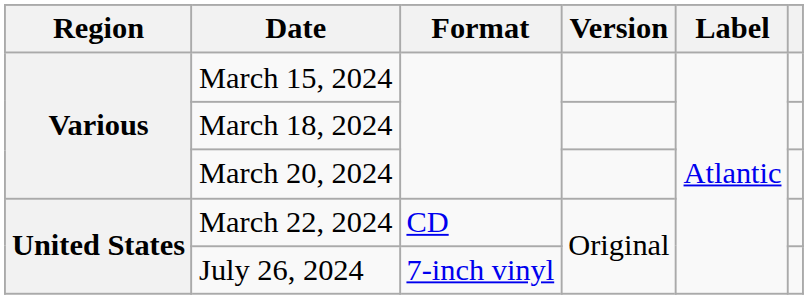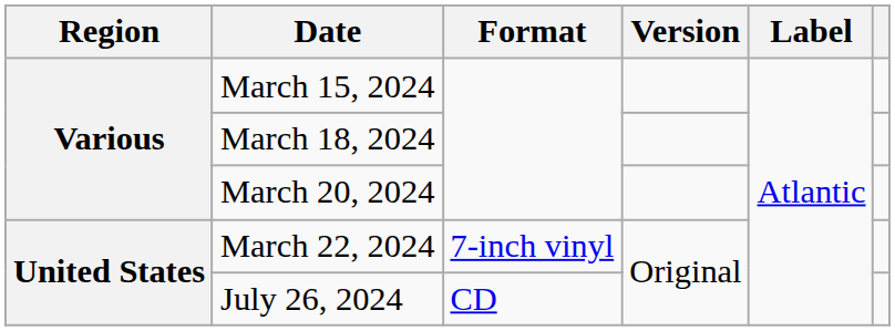March 22, 2024 | Format: CD -> 7-inch vinyl
July 26, 2024 | Format: 7-inch vinyl -> CD
